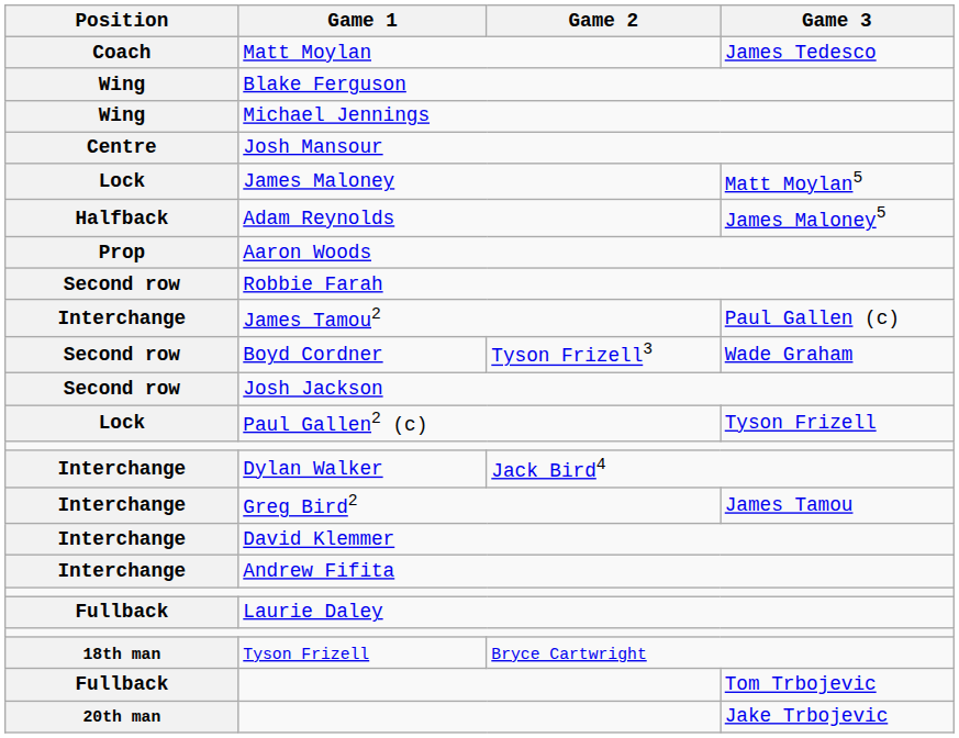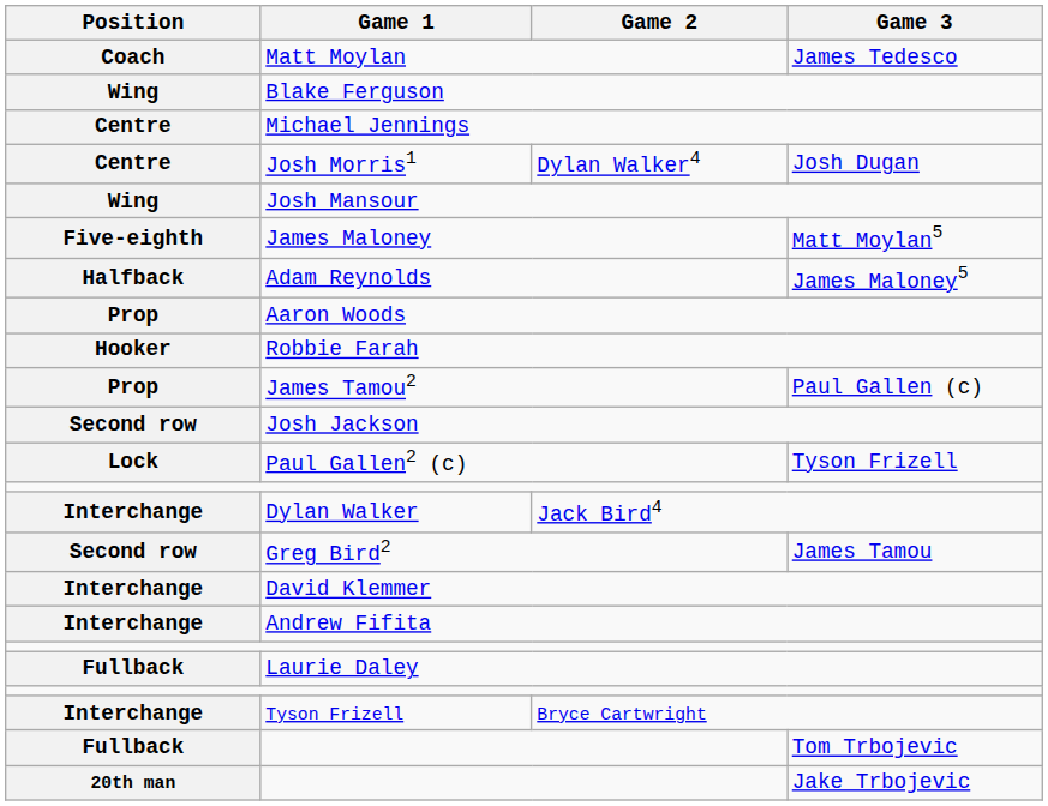Michael Jennings | Position: Wing -> Centre
+ row: Centre | Josh Morris1 | Dylan Walker4 | Josh Dugan
Josh Mansour | Position: Centre -> Wing
Matt Moylan5 | Position: Lock -> Five-eighth
Robbie Farah | Position: Second row -> Hooker
Paul Gallen (c) | Position: Interchange -> Prop
- row: Second row | Boyd Cordner | Tyson Frizell3 | Wade Graham
James Tamou | Position: Interchange -> Second row
Bryce Cartwright | Position: 18th man -> Interchange
